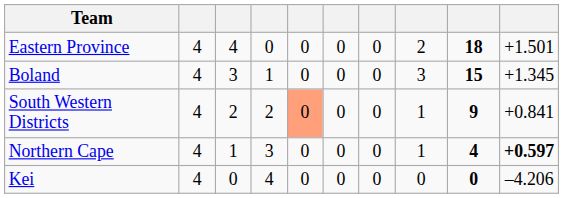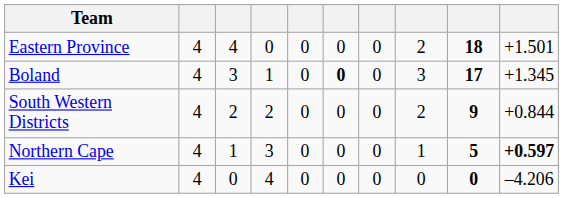Boland | column 6: normal -> bold
Boland | column 9: 15 -> 17
South Western Districts | column 5: lightsalmon background -> no background
South Western Districts | column 8: 1 -> 2
South Western Districts | column 10: +0.841 -> +0.844
Northern Cape | column 9: 4 -> 5
